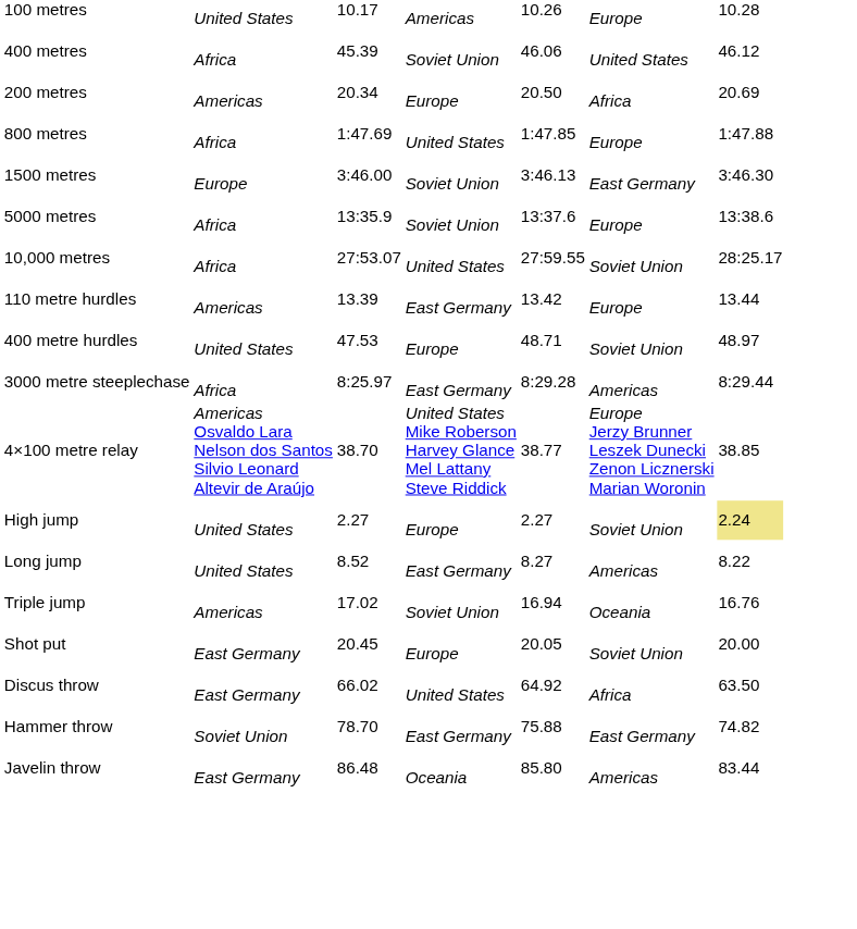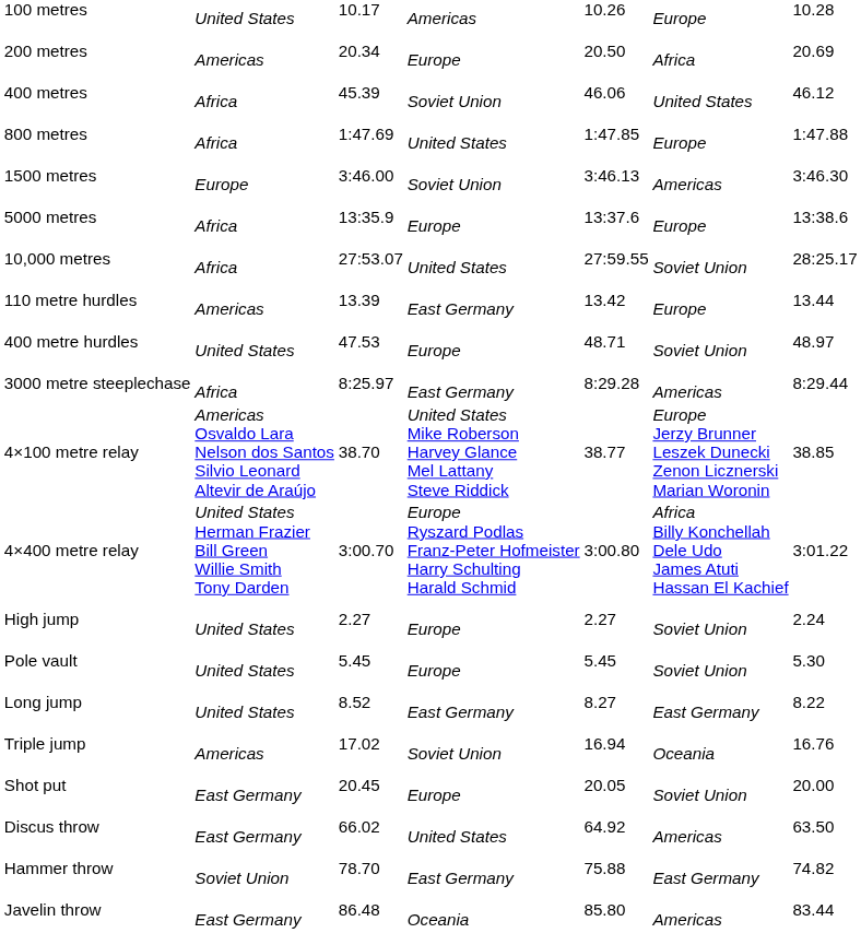rows swapped: 200 metres <-> 400 metres
1500 metres | column 6: East Germany -> Americas
5000 metres | column 4: Soviet Union -> Europe
+ row: 4×400 metre relay | United States Herman Frazier Bill Green Willie Smith Tony Darden | 3:00.70 | Europe Ryszard Podlas Franz-Peter Hofmeister Harry Schulting Harald Schmid | 3:00.80 | Africa Billy Konchellah Dele Udo James Atuti Hassan El Kachief | 3:01.22
High jump | column 7: khaki background -> no background
+ row: Pole vault | United States | 5.45 | Europe | 5.45 | Soviet Union | 5.30
Long jump | column 6: Americas -> East Germany
Discus throw | column 6: Africa -> Americas
